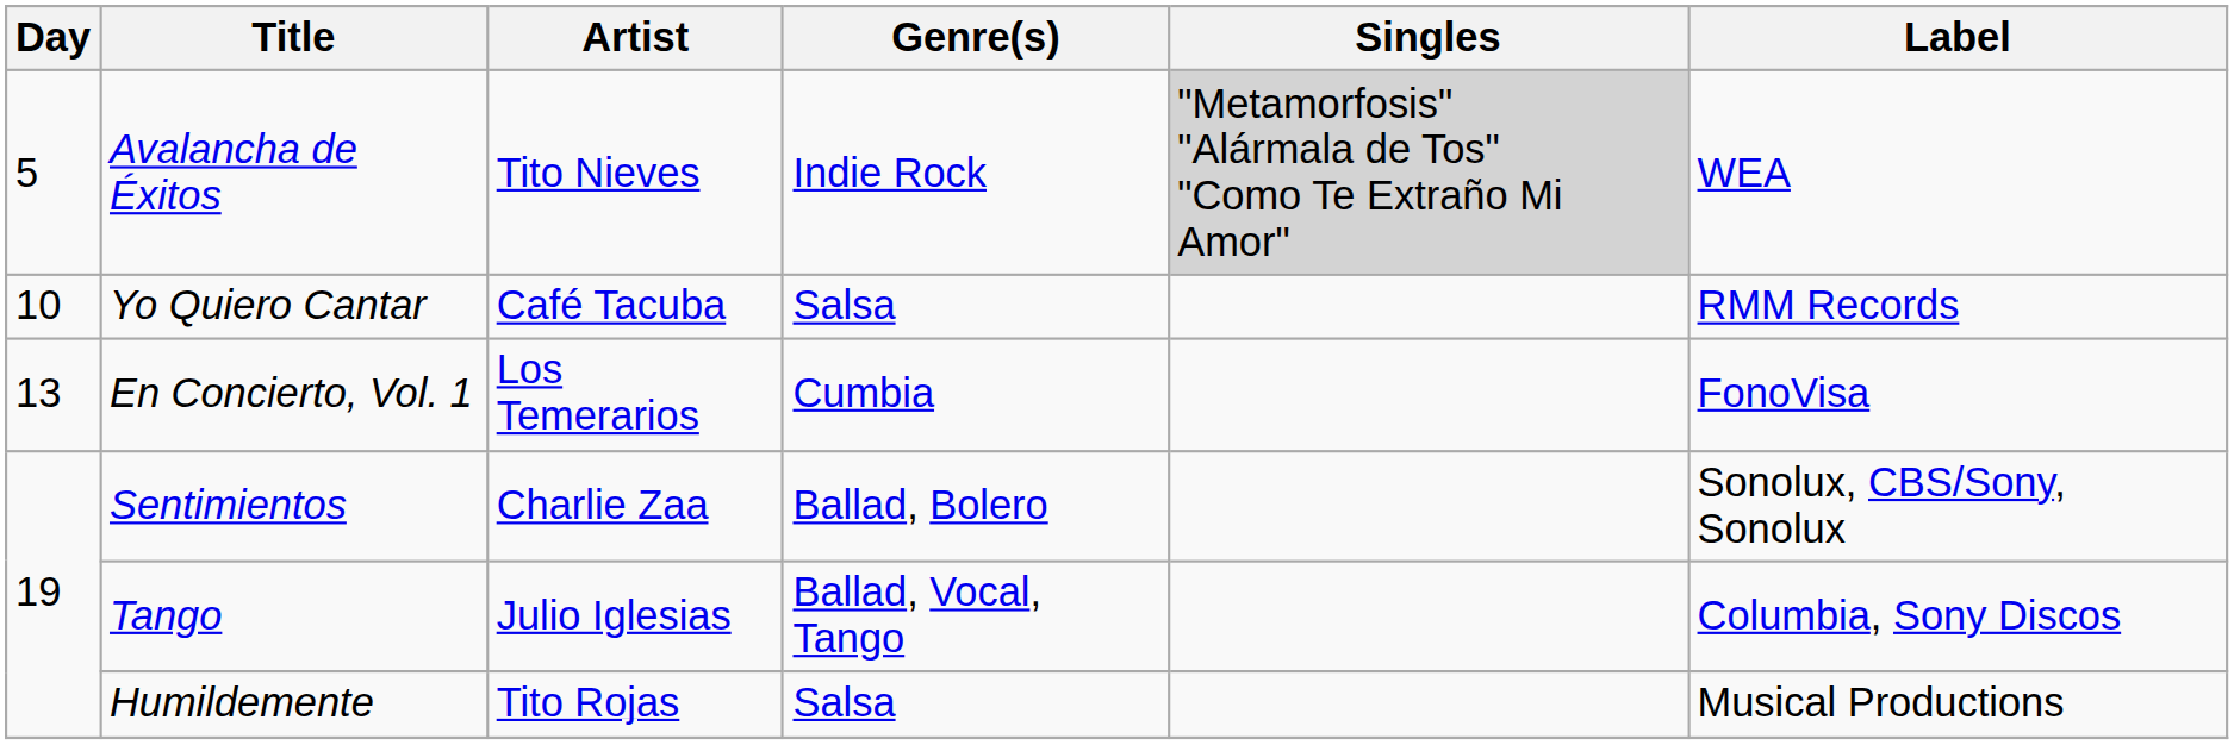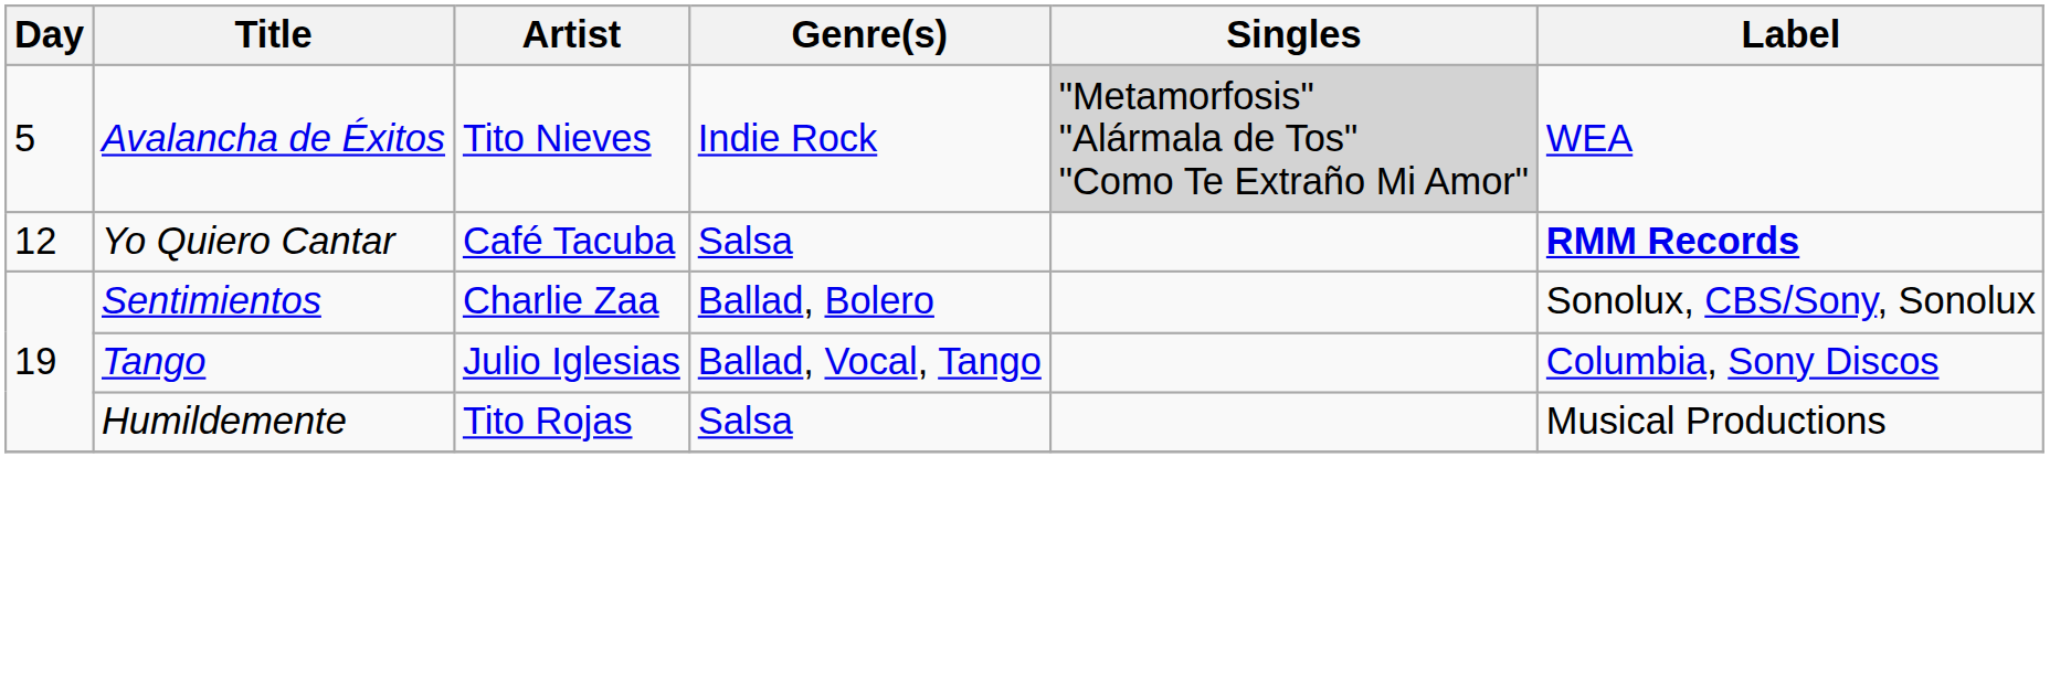Yo Quiero Cantar | Day: 10 -> 12
Yo Quiero Cantar | Label: normal -> bold
- row: 13 | En Concierto, Vol. 1 | Los Temerarios | Cumbia | FonoVisa
